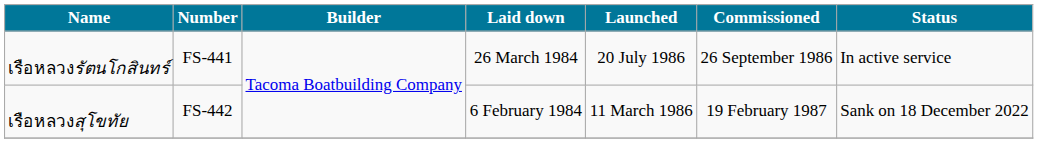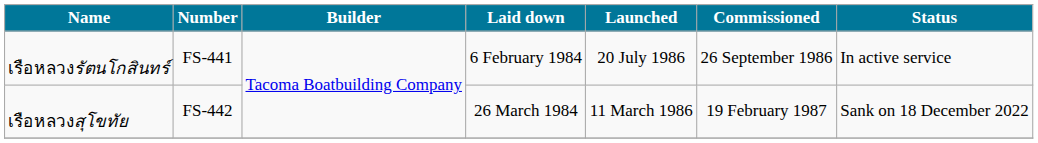เรือหลวงรัตนโกสินทร์ | Laid down: 26 March 1984 -> 6 February 1984
เรือหลวงสุโขทัย | Laid down: 6 February 1984 -> 26 March 1984
